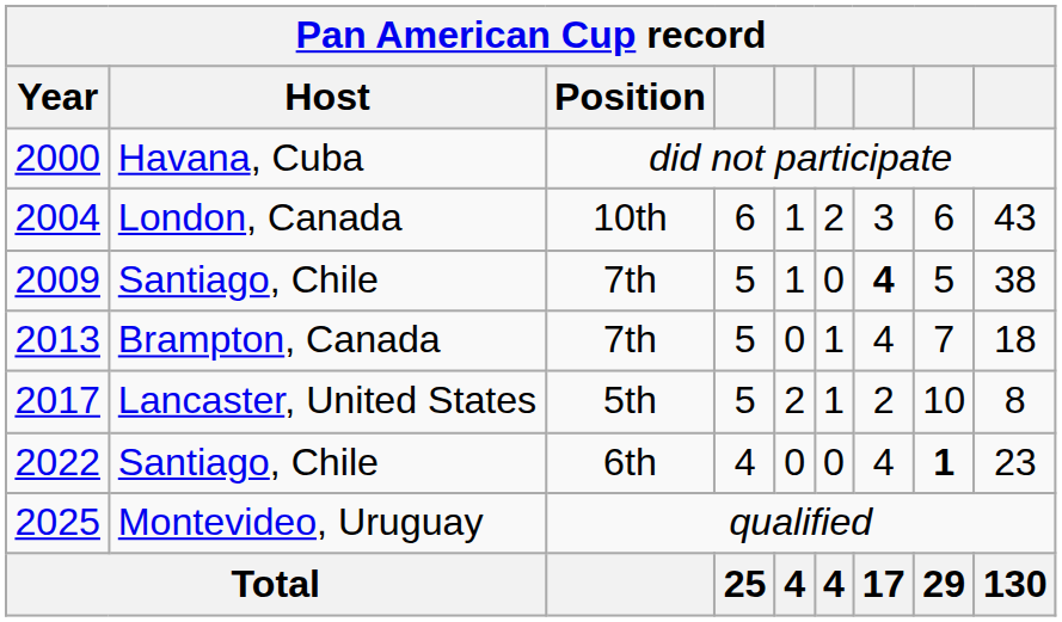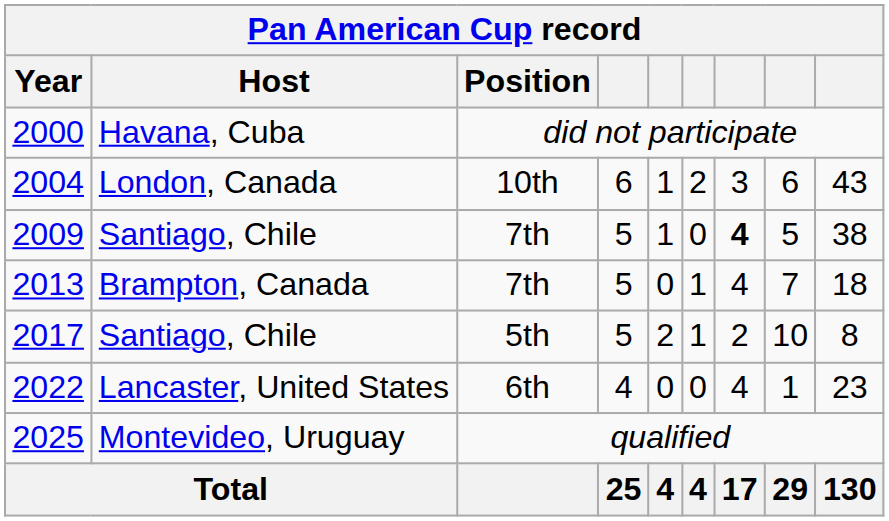2017 | Host: Lancaster, United States -> Santiago, Chile
2022 | Host: Santiago, Chile -> Lancaster, United States
2022 | column 8: bold -> normal
